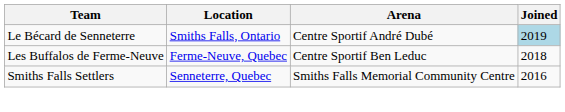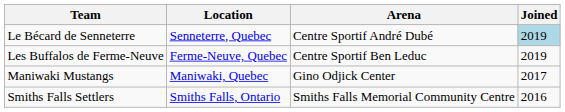Le Bécard de Senneterre | Location: Smiths Falls, Ontario -> Senneterre, Quebec
Les Buffalos de Ferme-Neuve | Joined: 2018 -> 2019
+ row: Maniwaki Mustangs | Maniwaki, Quebec | Gino Odjick Center | 2017
Smiths Falls Settlers | Location: Senneterre, Quebec -> Smiths Falls, Ontario
